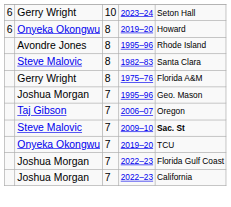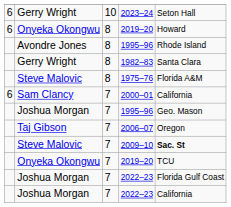1982–83 | column 2: Steve Malovic -> Gerry Wright
1975–76 | column 2: Gerry Wright -> Steve Malovic
+ row: 6 | Sam Clancy | 7 | 2000–01 | California
